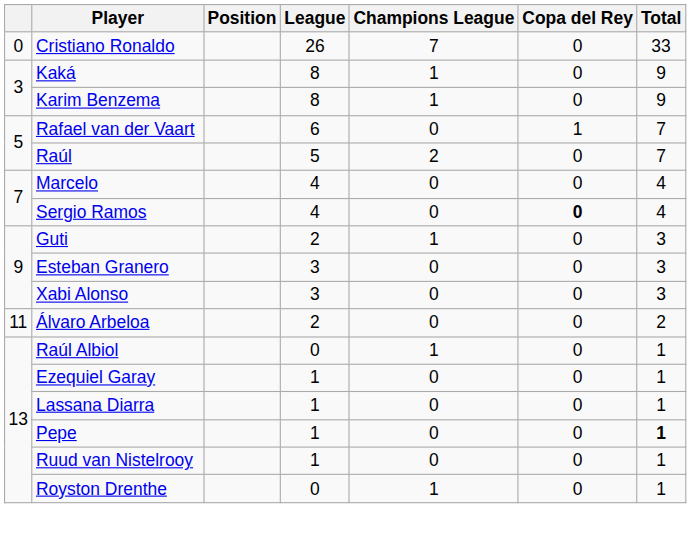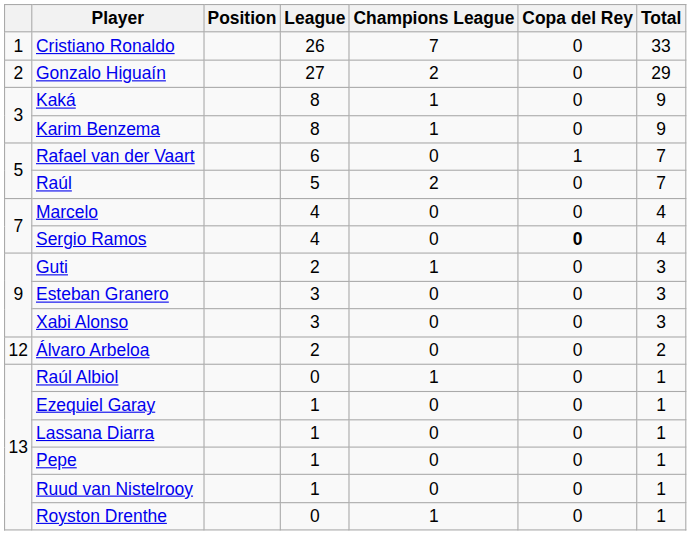Cristiano Ronaldo | column 1: 0 -> 1
+ row: 2 | Gonzalo Higuaín | 27 | 2 | 0 | 29
Álvaro Arbeloa | column 1: 11 -> 12
Pepe | Total: bold -> normal
